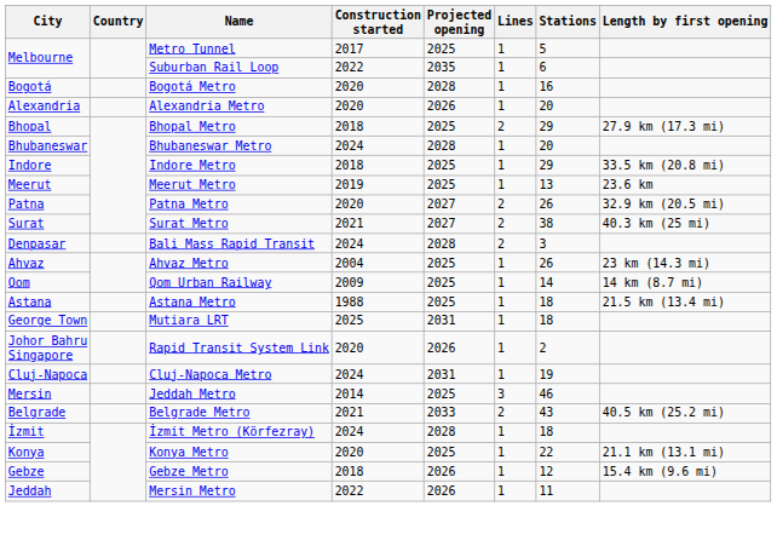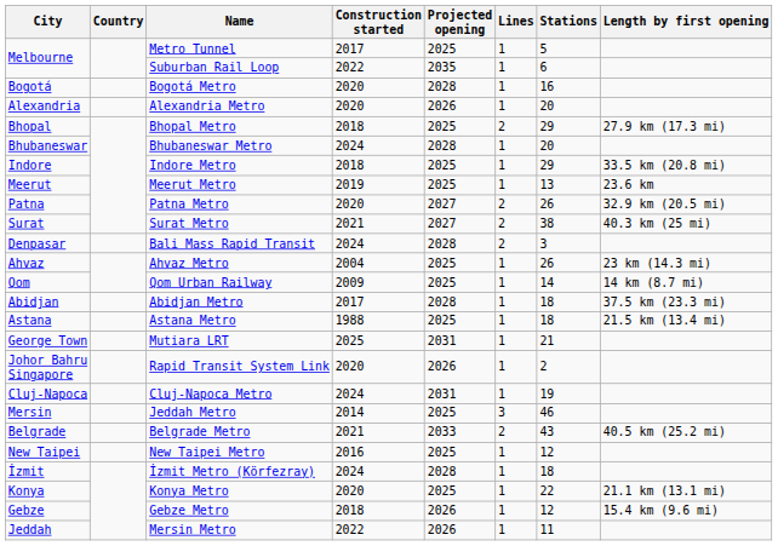+ row: Abidjan | Abidjan Metro | 2017 | 2028 | 1 | 18 | 37.5 km (23.3 mi)
Mutiara LRT | Stations: 18 -> 21
+ row: New Taipei | New Taipei Metro | 2016 | 2025 | 1 | 12
